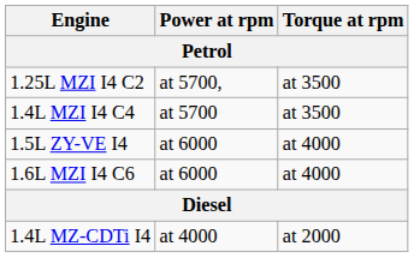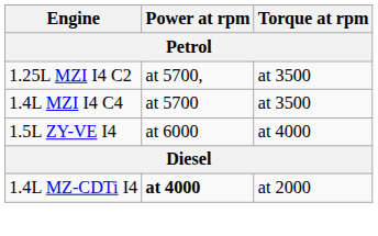- row: 1.6L MZI I4 C6 | at 6000 | at 4000
1.4L MZ-CDTi I4 | Power at rpm: normal -> bold
